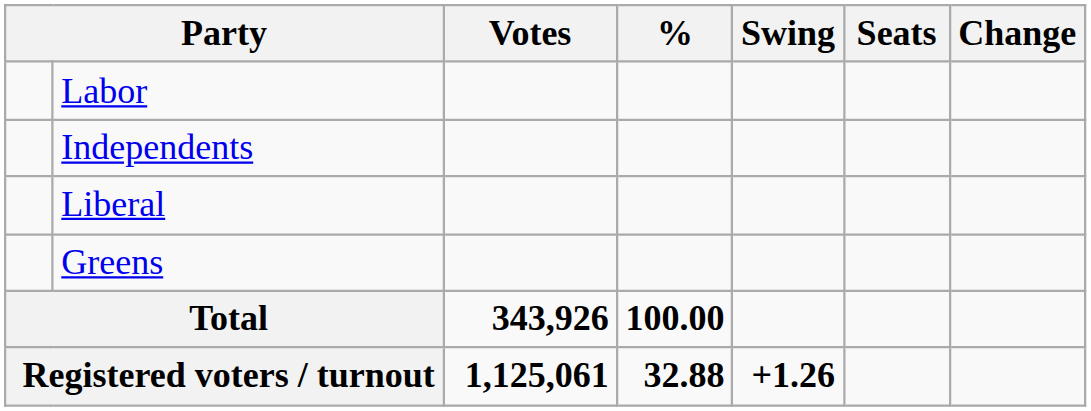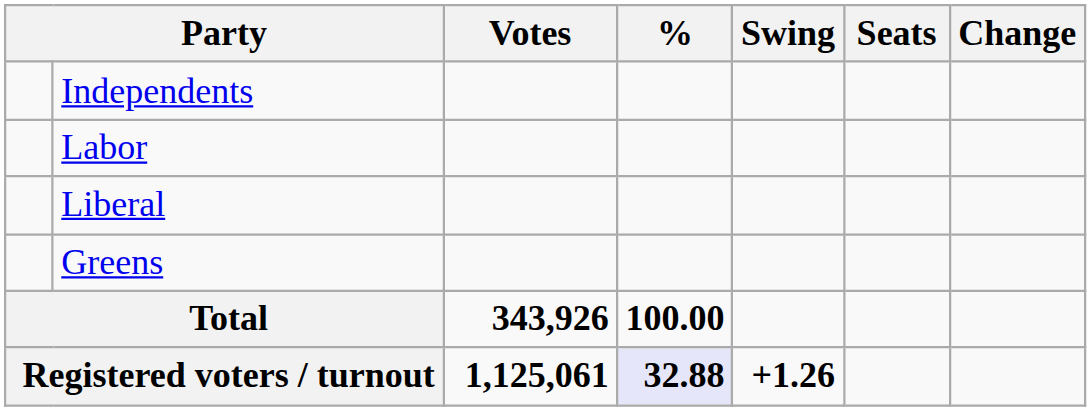rows swapped: Independents <-> Labor
Registered voters / turnout | %: no background -> lavender background
